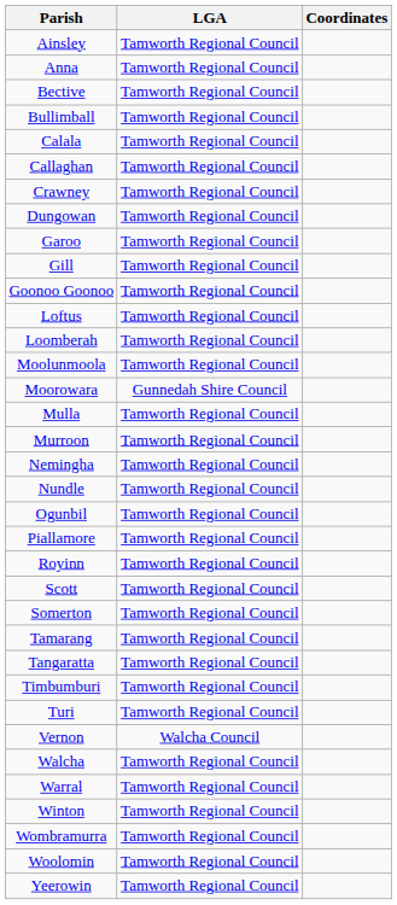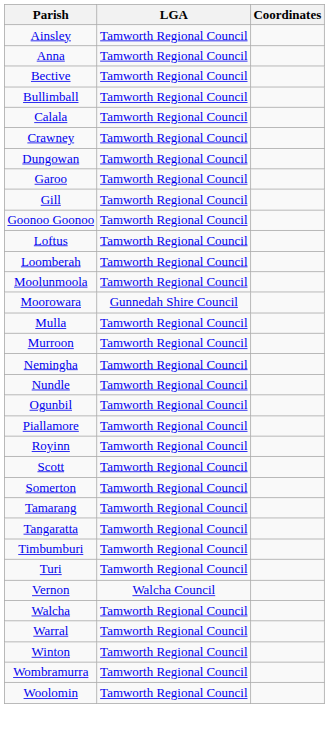- row: Callaghan | Tamworth Regional Council
- row: Yeerowin | Tamworth Regional Council
